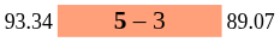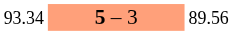93.34 | column 3: 89.07 -> 89.56
